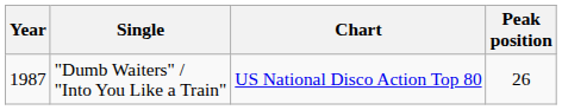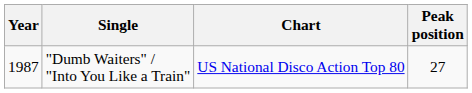"Dumb Waiters" / "Into You Like a Train" | Peak position: 26 -> 27
